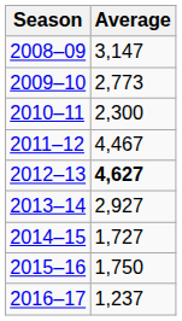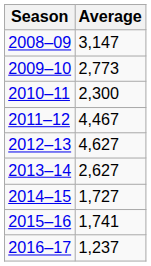2012–13 | Average: bold -> normal
2013–14 | Average: 2,927 -> 2,627
2015–16 | Average: 1,750 -> 1,741
